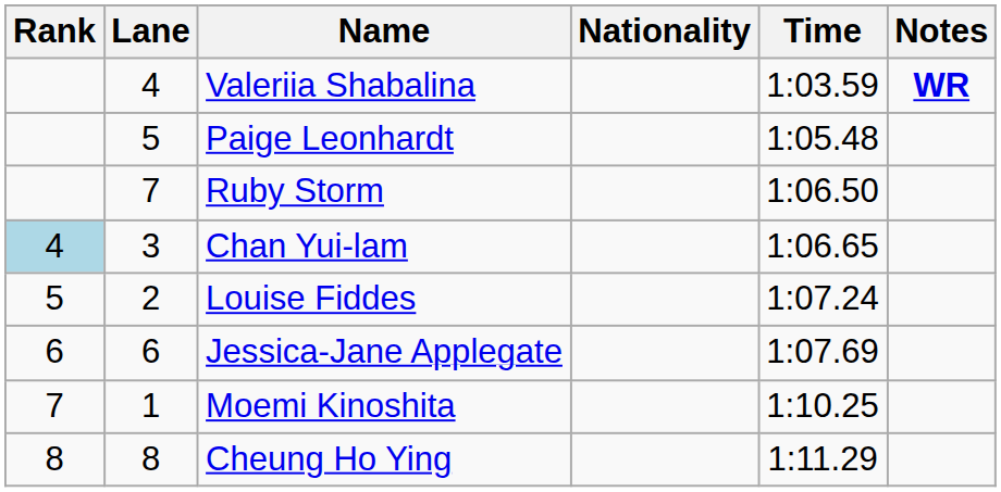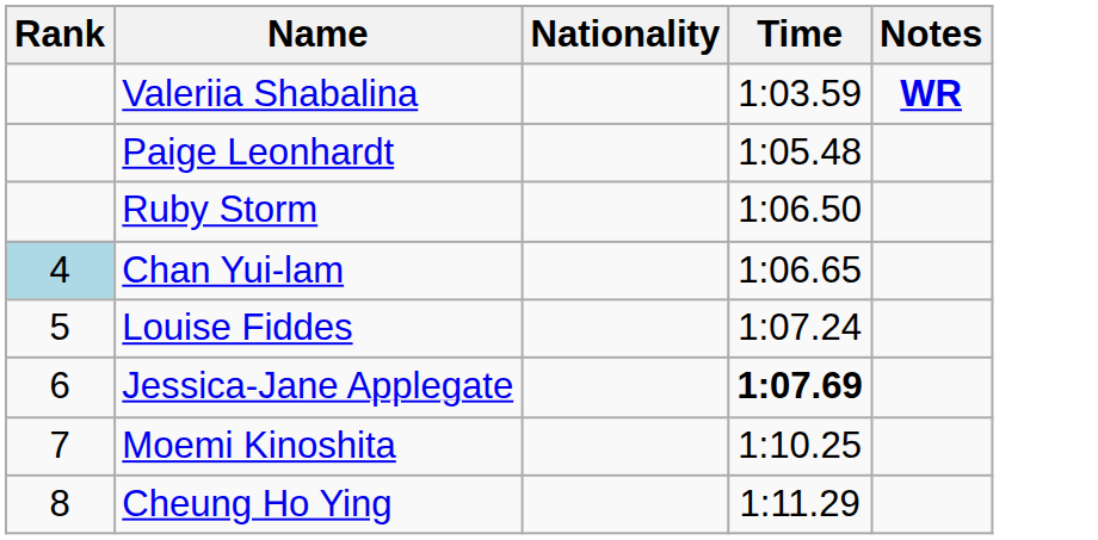- column: Lane | 4 | 5 | 7 | 3 | 2 | 6 | 1 | 8
Jessica-Jane Applegate | Time: normal -> bold
